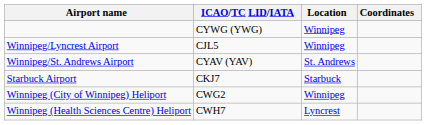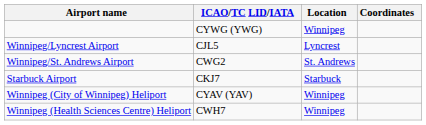Winnipeg/Lyncrest Airport | Location: Winnipeg -> Lyncrest
Winnipeg/St. Andrews Airport | ICAO/TC LID/IATA: CYAV (YAV) -> CWG2
Winnipeg (City of Winnipeg) Heliport | ICAO/TC LID/IATA: CWG2 -> CYAV (YAV)
Winnipeg (Health Sciences Centre) Heliport | Location: Lyncrest -> Winnipeg
